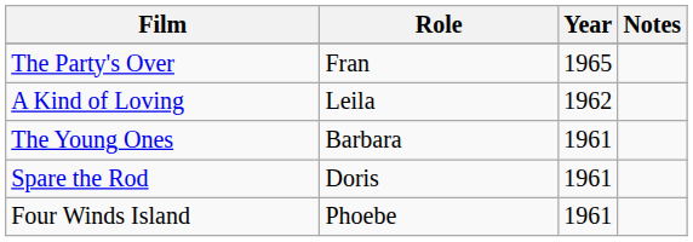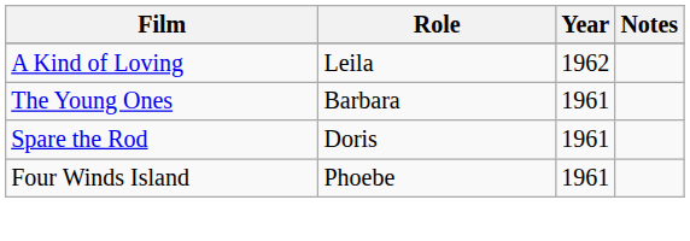- row: The Party's Over | Fran | 1965
